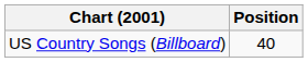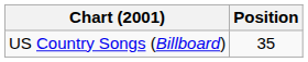US Country Songs (Billboard) | Position: 40 -> 35
